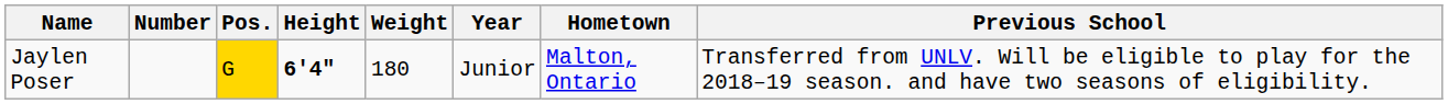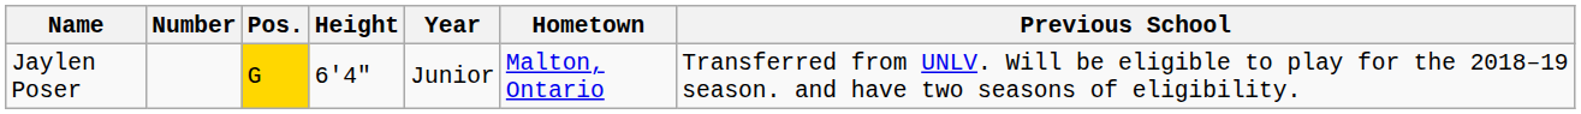- column: Weight | 180
Jaylen Poser | Height: bold -> normal
